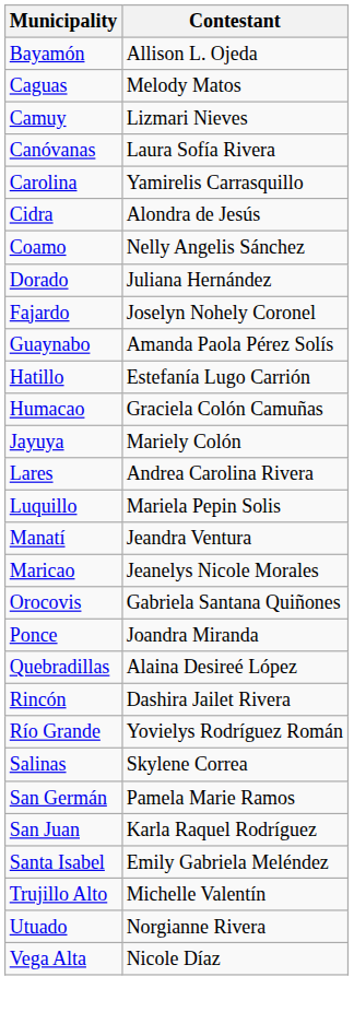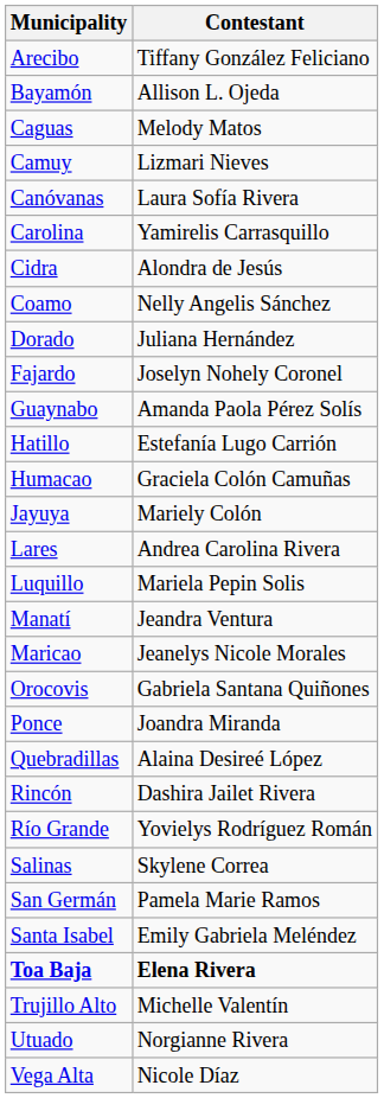+ row: Arecibo | Tiffany González Feliciano
- row: San Juan | Karla Raquel Rodríguez
+ row: Toa Baja | Elena Rivera
